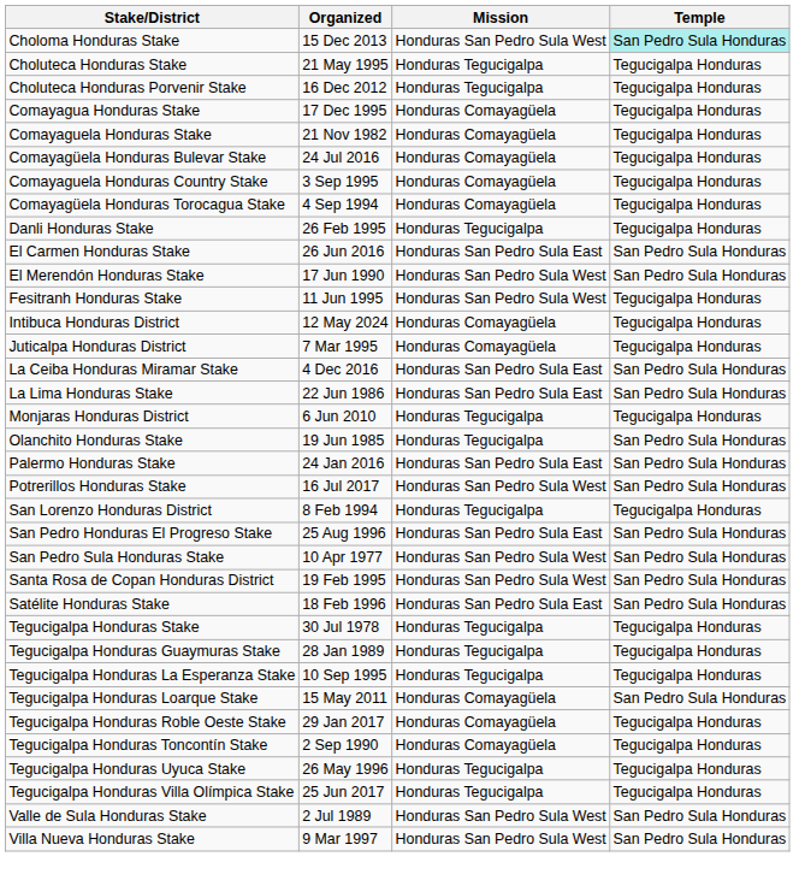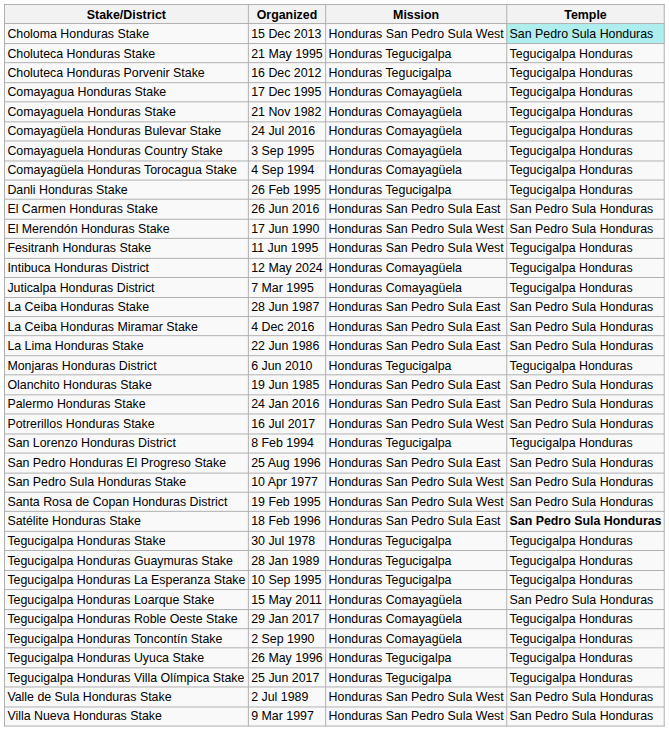+ row: La Ceiba Honduras Stake | 28 Jun 1987 | Honduras San Pedro Sula East | San Pedro Sula Honduras
Olanchito Honduras Stake | Mission: Honduras Tegucigalpa -> Honduras San Pedro Sula East
Satélite Honduras Stake | Temple: normal -> bold
